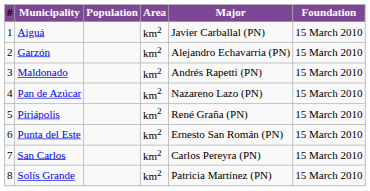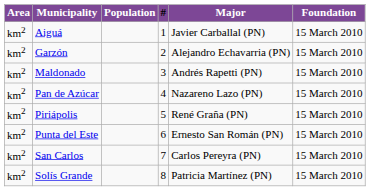columns swapped: # <-> Area
